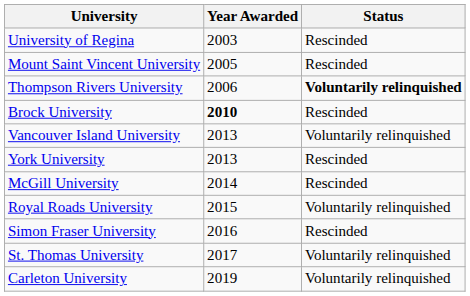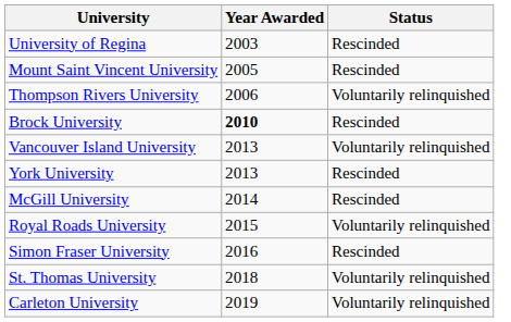Thompson Rivers University | Status: bold -> normal
St. Thomas University | Year Awarded: 2017 -> 2018
